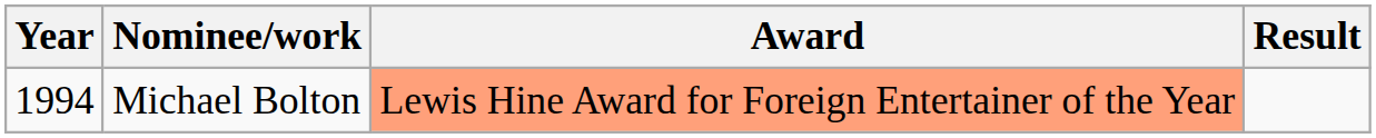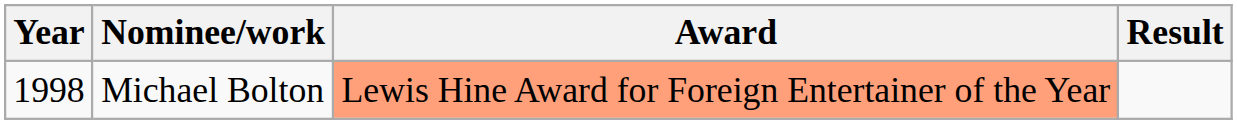Michael Bolton | Year: 1994 -> 1998
